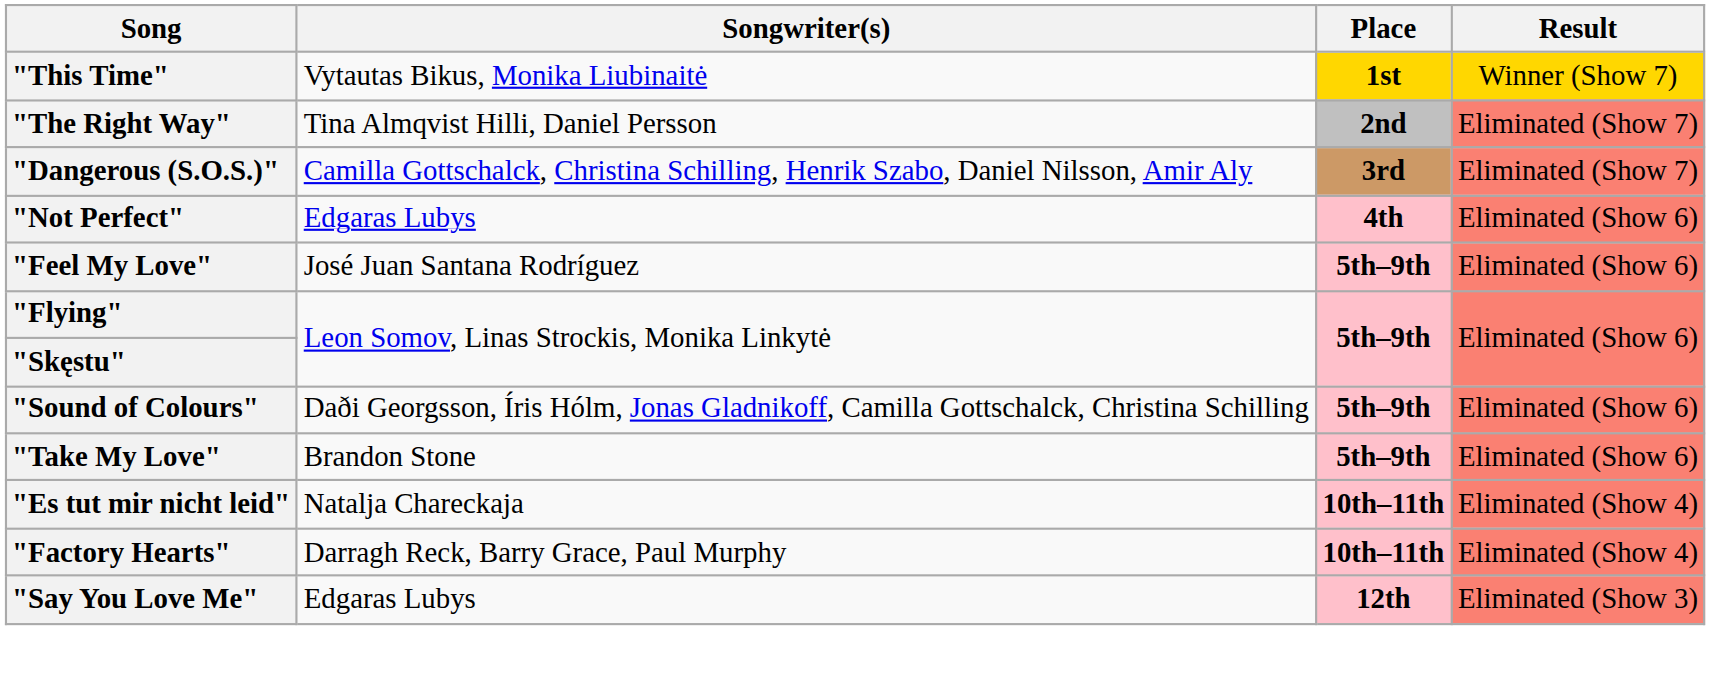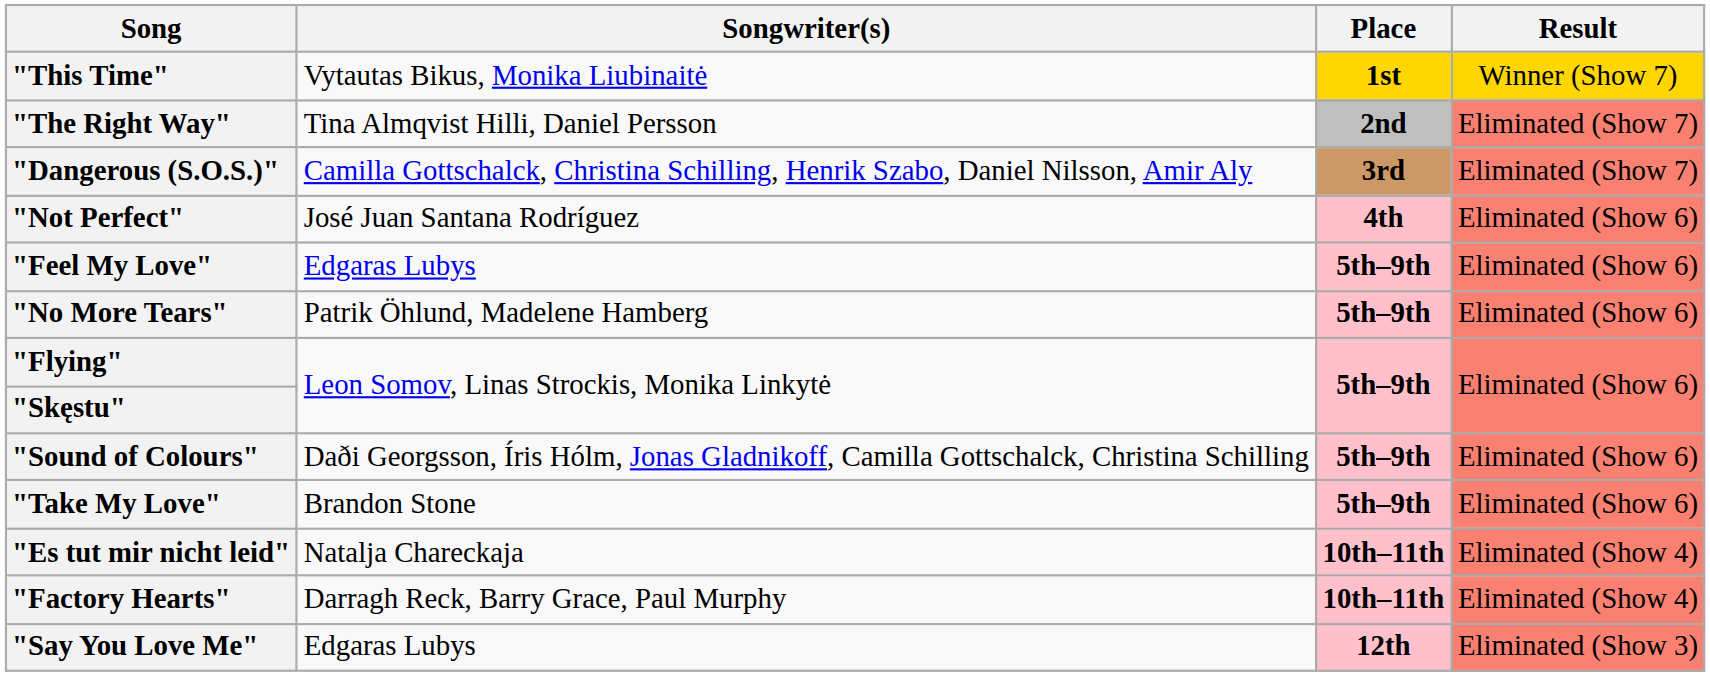"Not Perfect" | Songwriter(s): Edgaras Lubys -> José Juan Santana Rodríguez
"Feel My Love" | Songwriter(s): José Juan Santana Rodríguez -> Edgaras Lubys
+ row: "No More Tears" | Patrik Öhlund, Madelene Hamberg | 5th–9th | Eliminated (Show 6)
